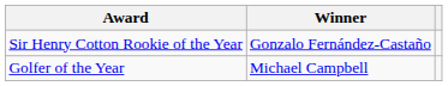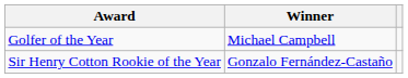rows swapped: Golfer of the Year <-> Sir Henry Cotton Rookie of the Year
